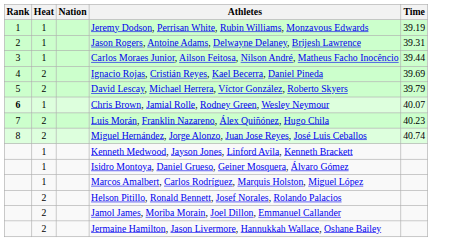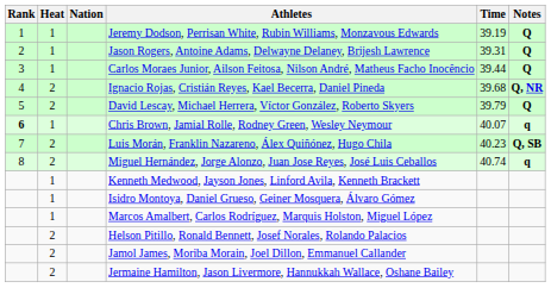+ column: Notes | Q | Q | Q | Q, NR | Q | q | Q, SB | q
Ignacio Rojas, Cristián Reyes, Kael Becerra, Daniel Pineda | Time: 39.69 -> 39.68
